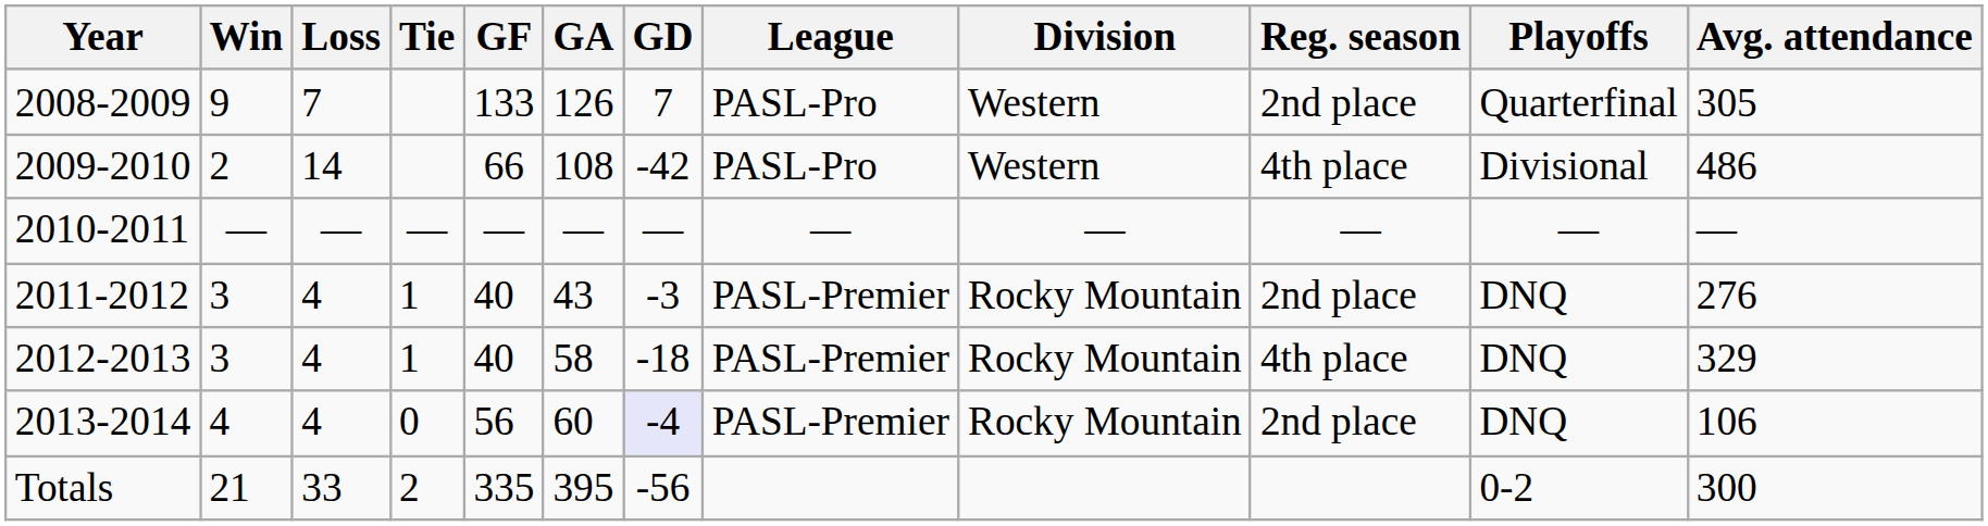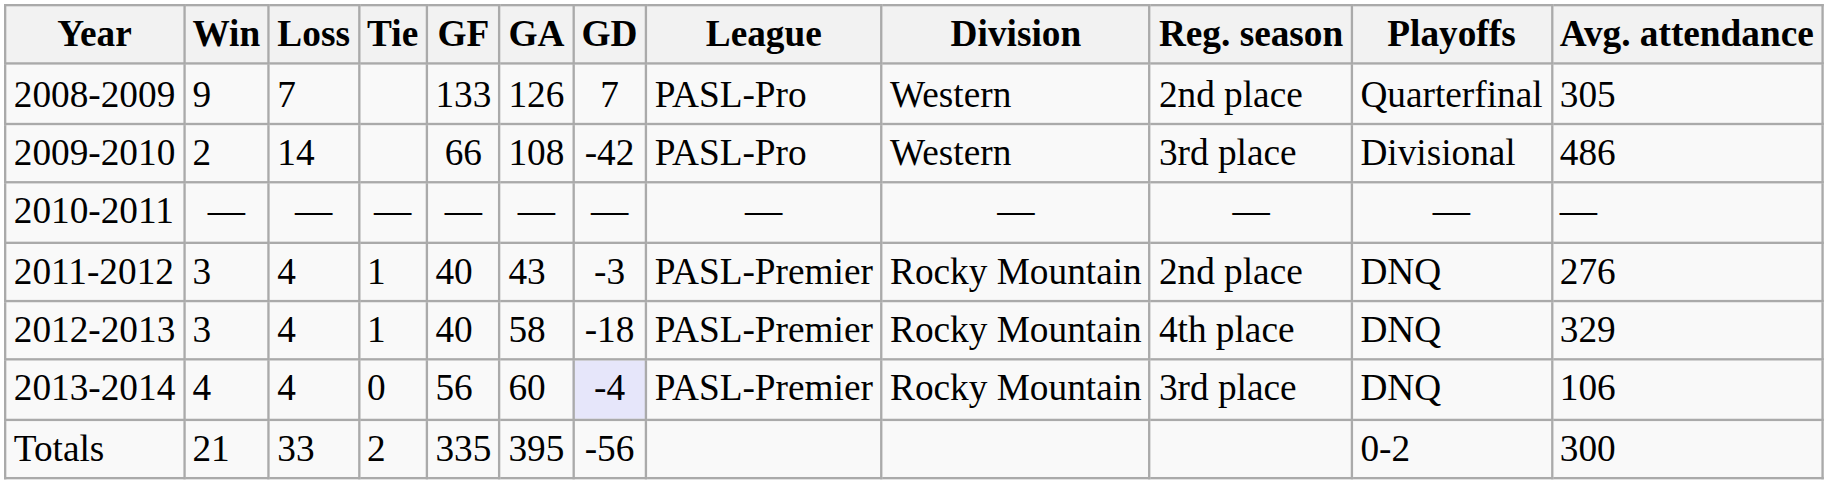2009-2010 | Reg. season: 4th place -> 3rd place
2013-2014 | Reg. season: 2nd place -> 3rd place
